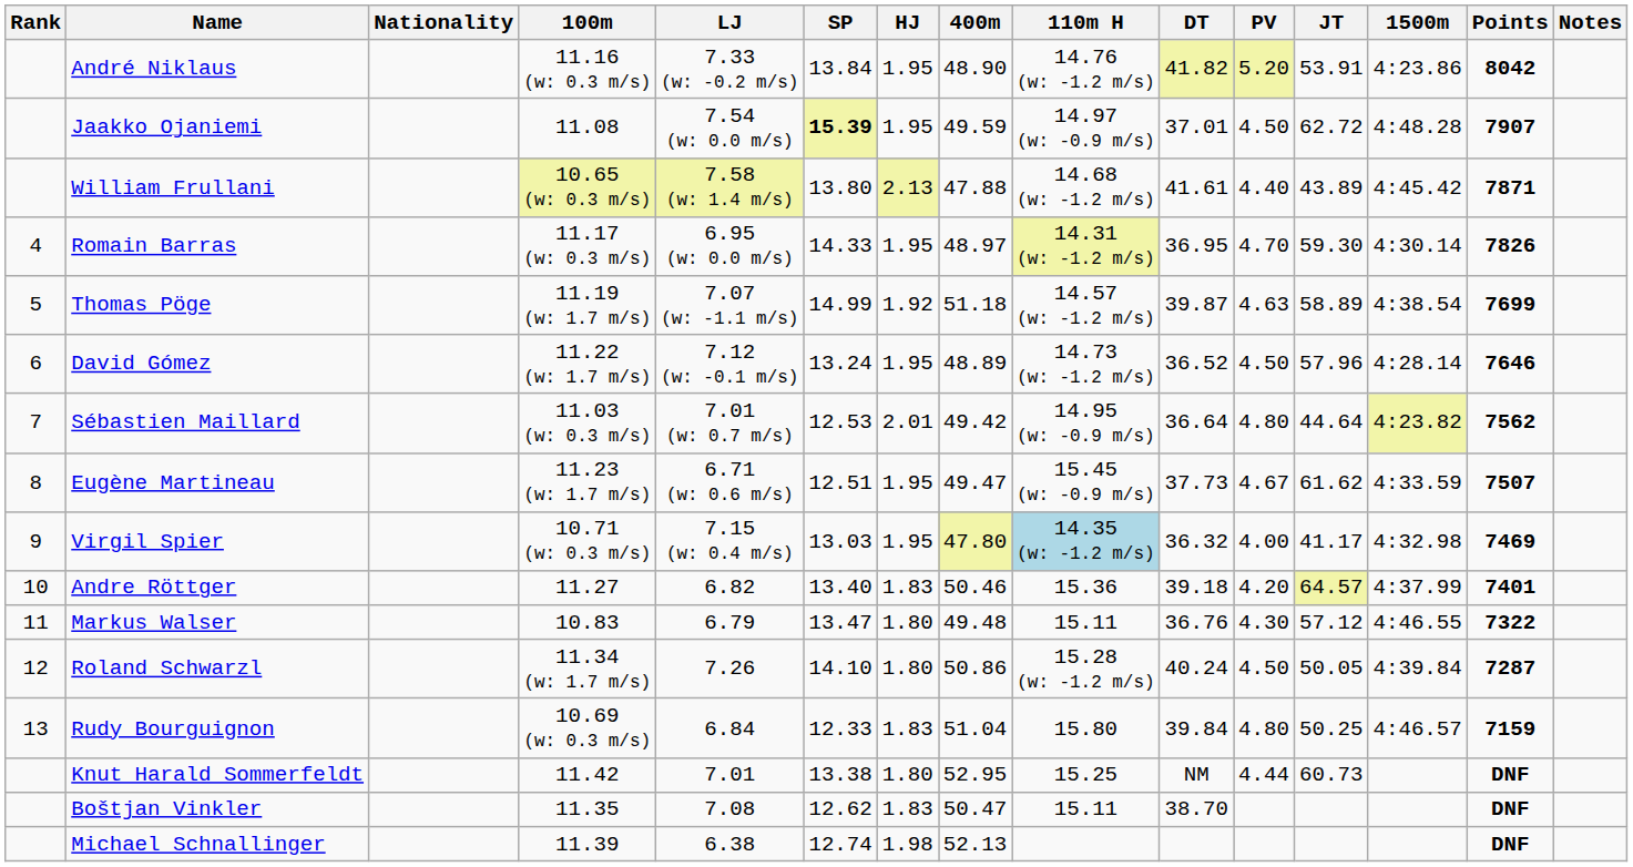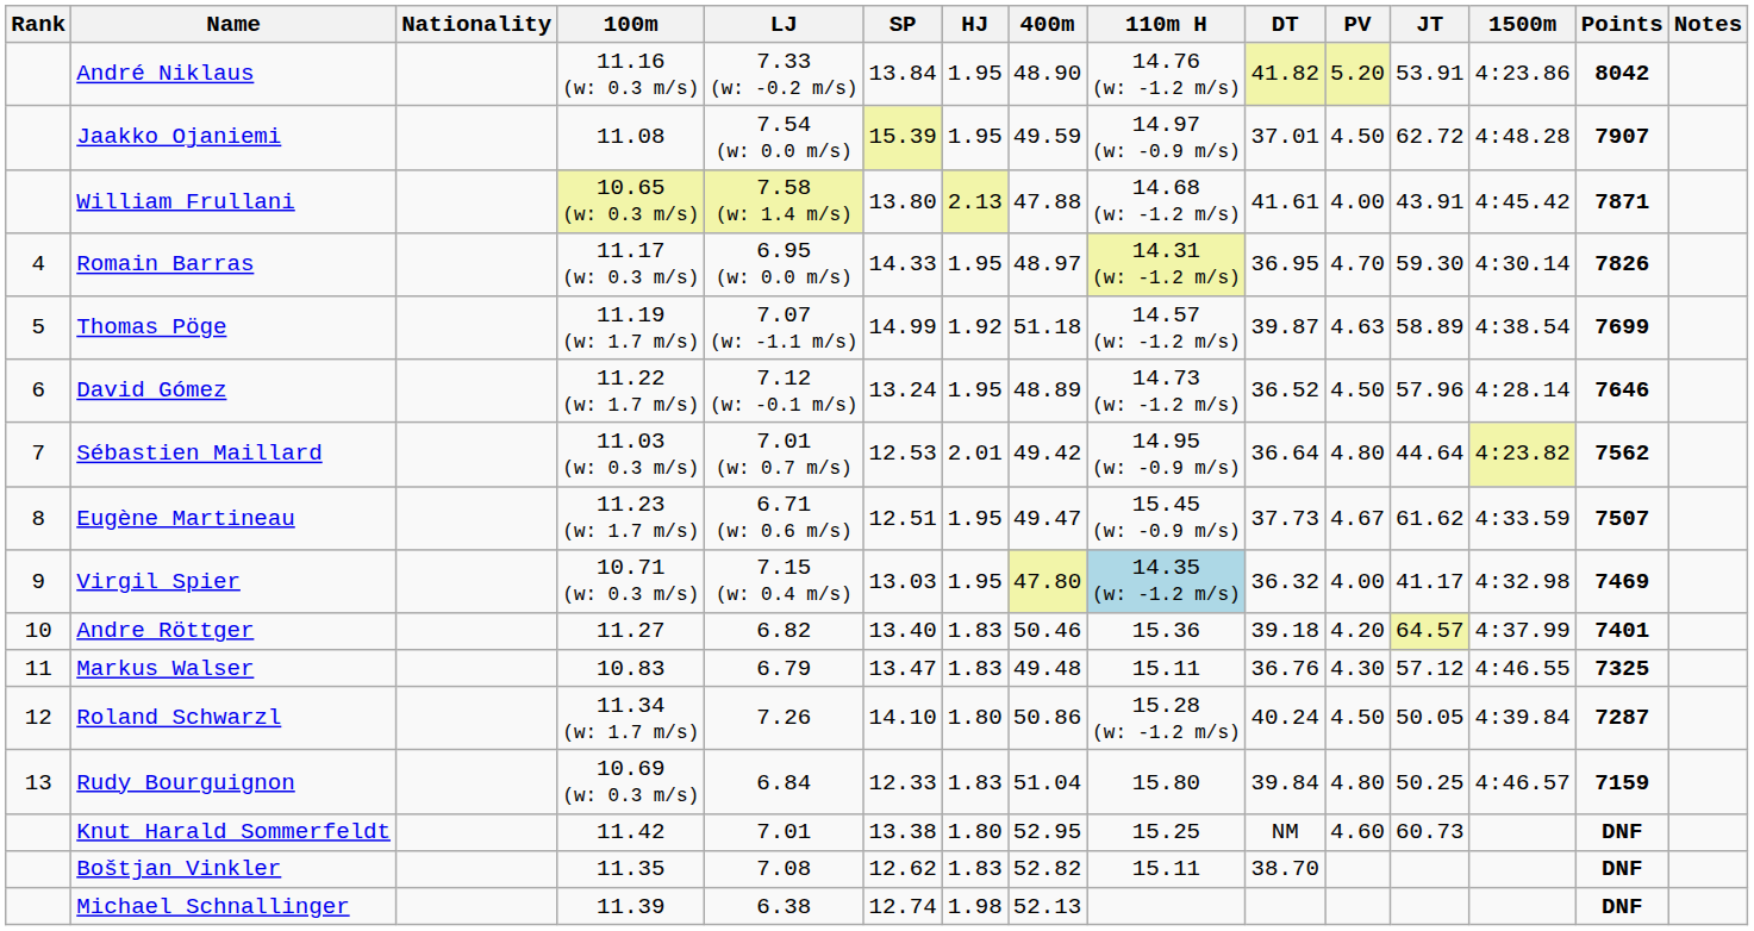Jaakko Ojaniemi | SP: bold -> normal
William Frullani | PV: 4.40 -> 4.00
William Frullani | JT: 43.89 -> 43.91
Markus Walser | HJ: 1.80 -> 1.83
Markus Walser | Points: 7322 -> 7325
Knut Harald Sommerfeldt | PV: 4.44 -> 4.60
Boštjan Vinkler | 400m: 50.47 -> 52.82
